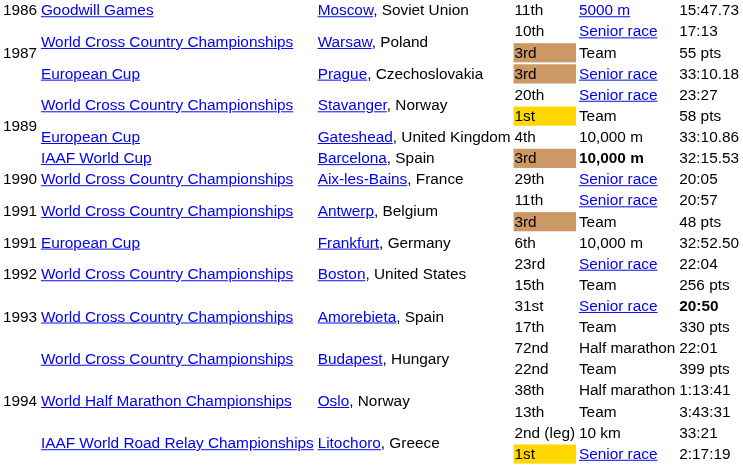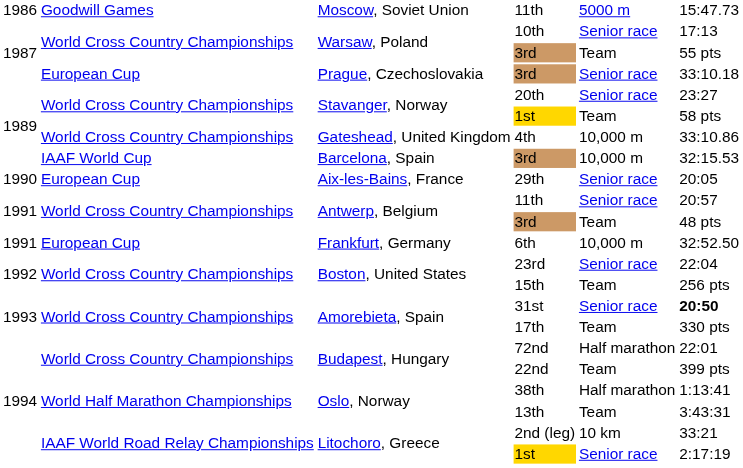4th | column 2: European Cup -> World Cross Country Championships
Barcelona, Spain / 3rd | column 5: bold -> normal
29th | column 2: World Cross Country Championships -> European Cup
